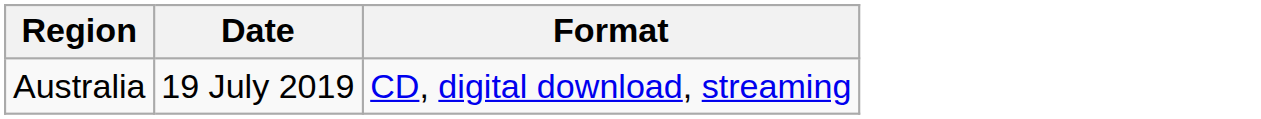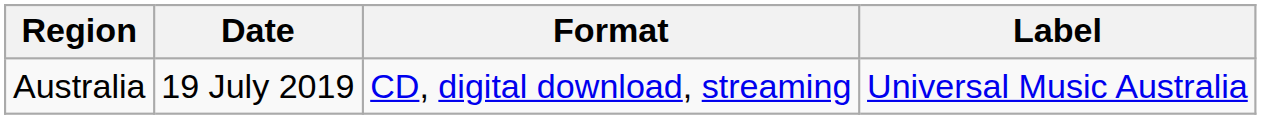+ column: Label | Universal Music Australia
